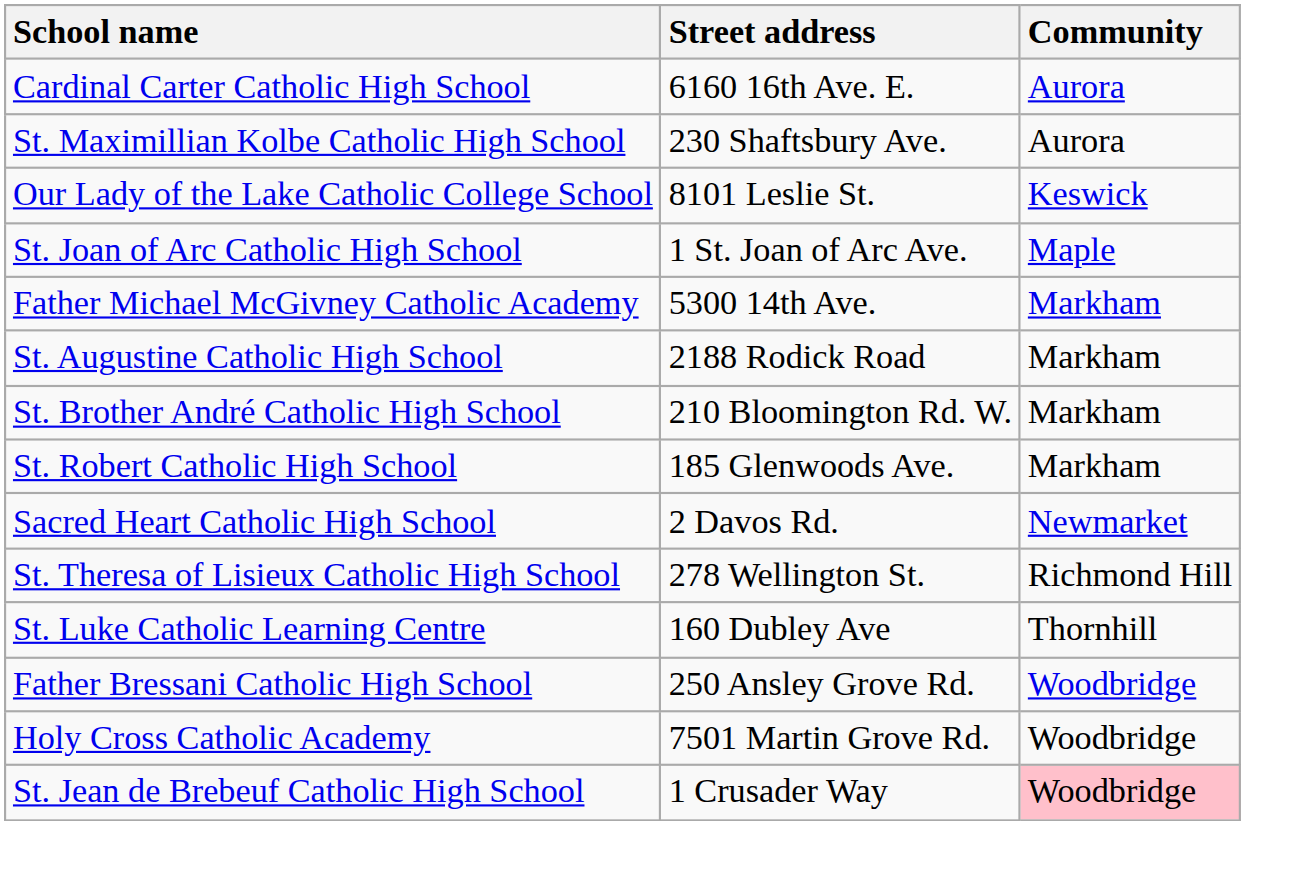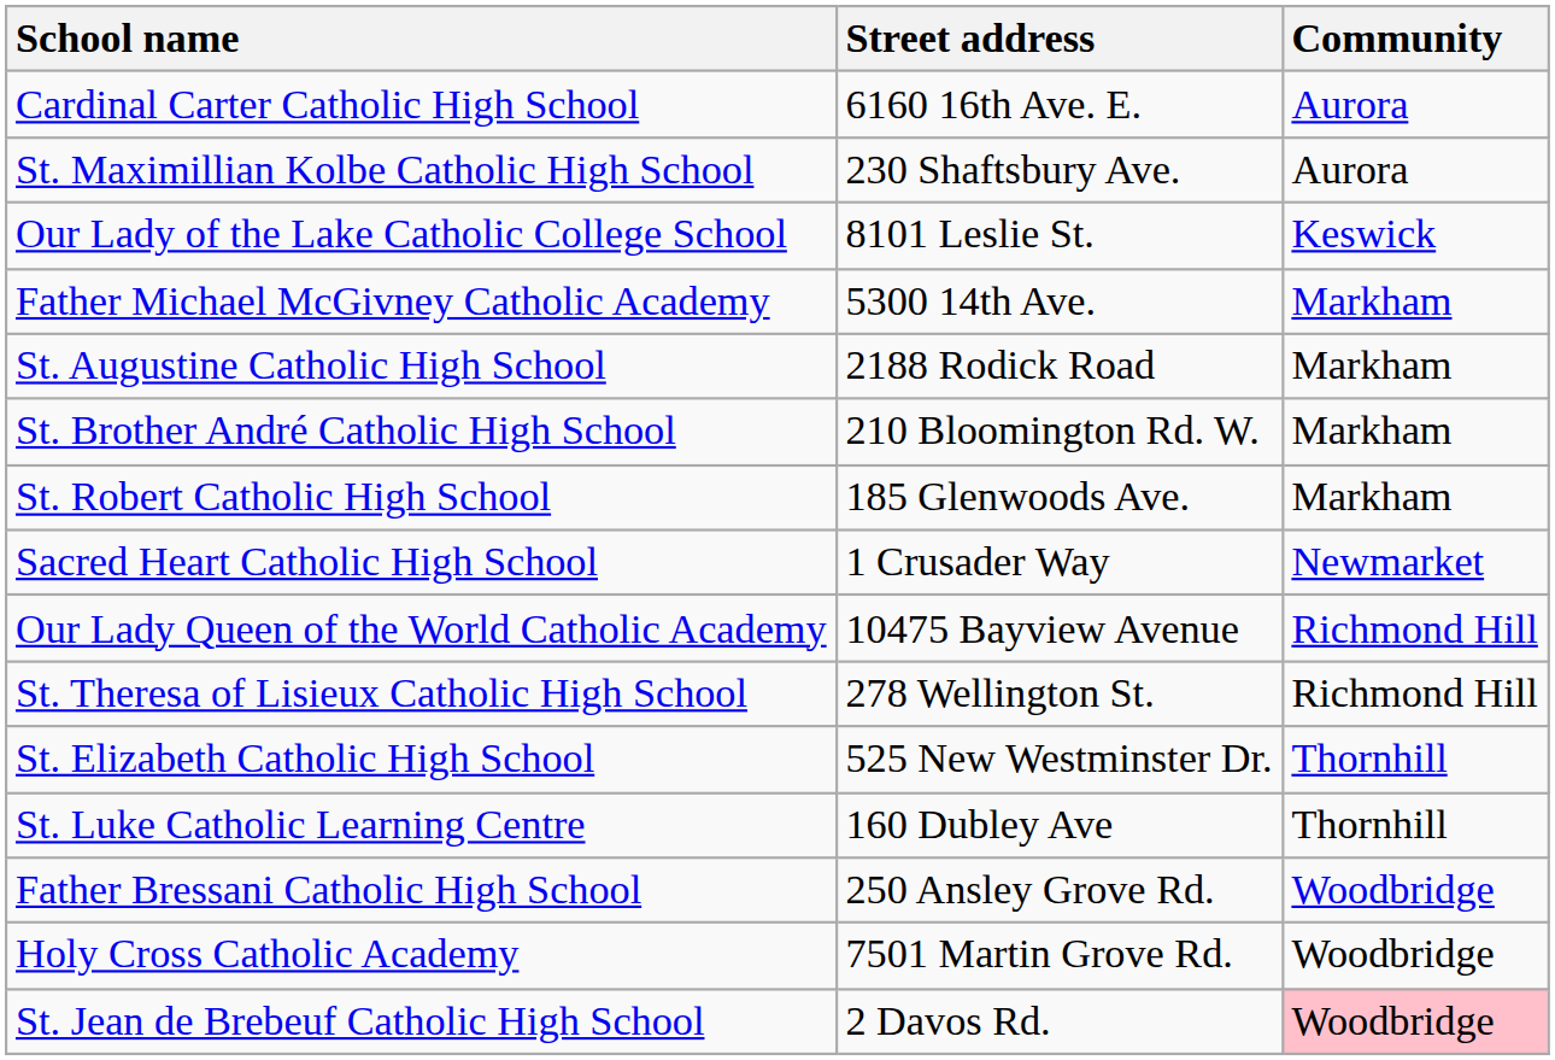- row: St. Joan of Arc Catholic High School | 1 St. Joan of Arc Ave. | Maple
Sacred Heart Catholic High School | Street address: 2 Davos Rd. -> 1 Crusader Way
+ row: Our Lady Queen of the World Catholic Academy | 10475 Bayview Avenue | Richmond Hill
+ row: St. Elizabeth Catholic High School | 525 New Westminster Dr. | Thornhill
St. Jean de Brebeuf Catholic High School | Street address: 1 Crusader Way -> 2 Davos Rd.
